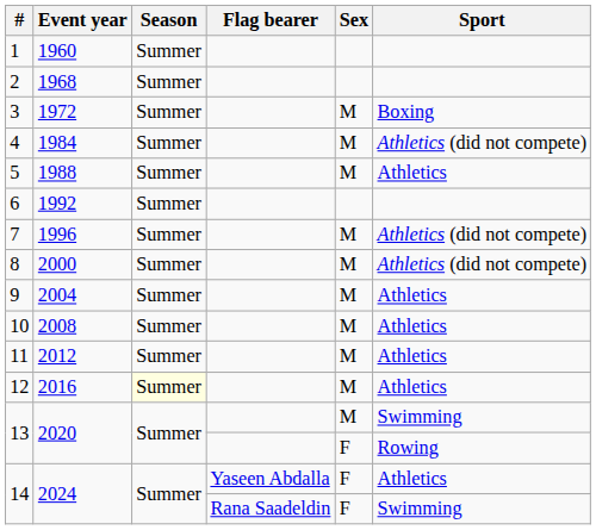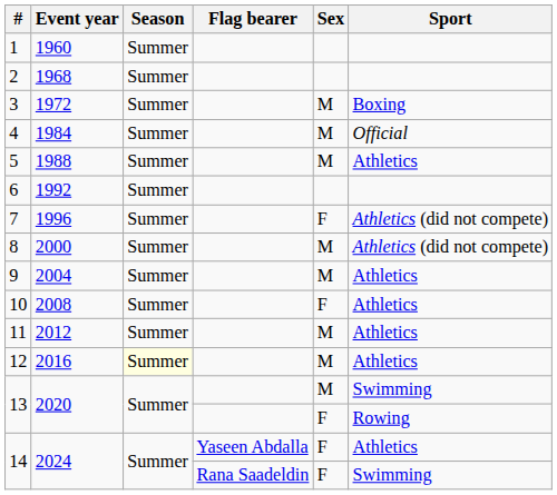4 | Sport: Athletics (did not compete) -> Official
7 | Sex: M -> F
10 | Sex: M -> F
